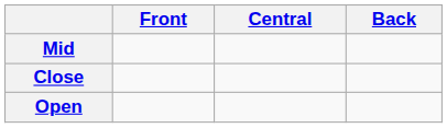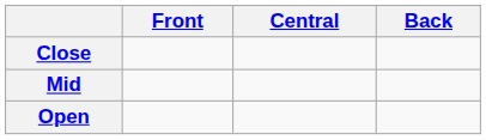rows swapped: Close <-> Mid
